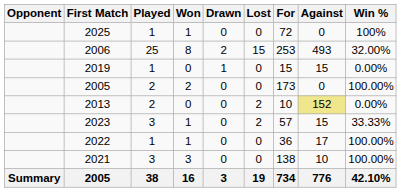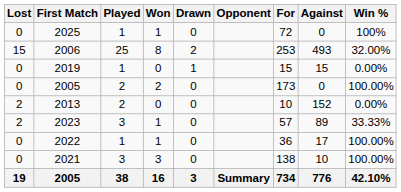columns swapped: Opponent <-> Lost
2013 | Against: khaki background -> no background
2023 | Against: 15 -> 89
